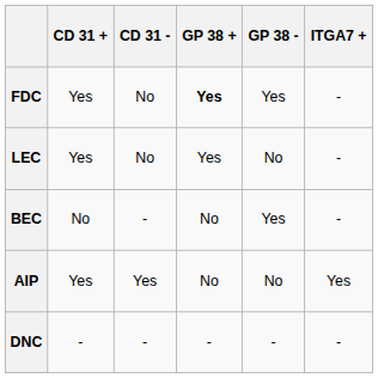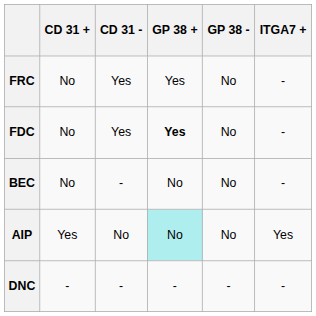+ row: FRC | No | Yes | Yes | No | -
FDC | CD 31 +: Yes -> No
FDC | CD 31 -: No -> Yes
FDC | GP 38 -: Yes -> No
- row: LEC | Yes | No | Yes | No | -
BEC | GP 38 -: Yes -> No
AIP | CD 31 -: Yes -> No
AIP | GP 38 +: no background -> paleturquoise background
